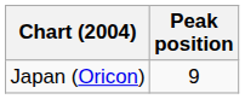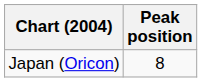Japan (Oricon) | Peak position: 9 -> 8
